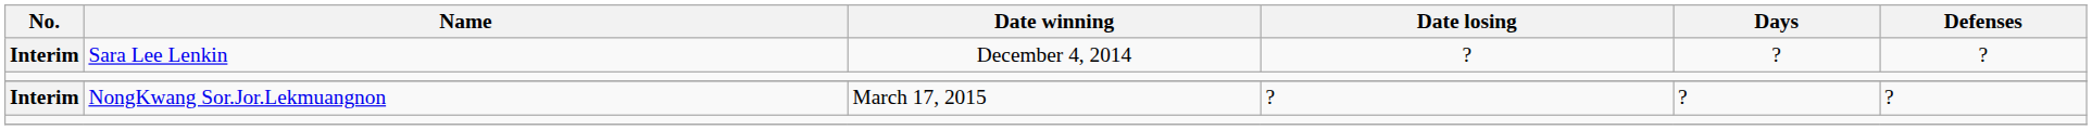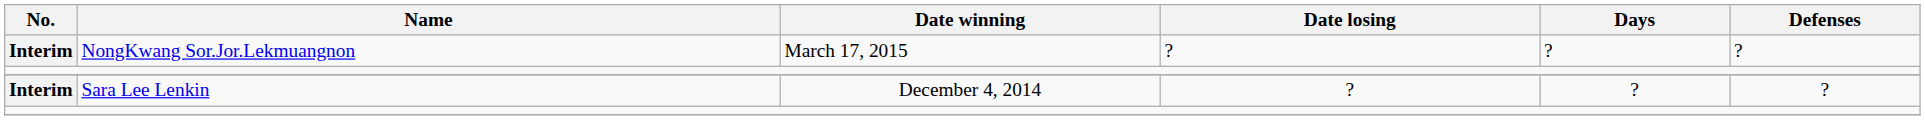rows swapped: Sara Lee Lenkin <-> NongKwang Sor.Jor.Lekmuangnon
